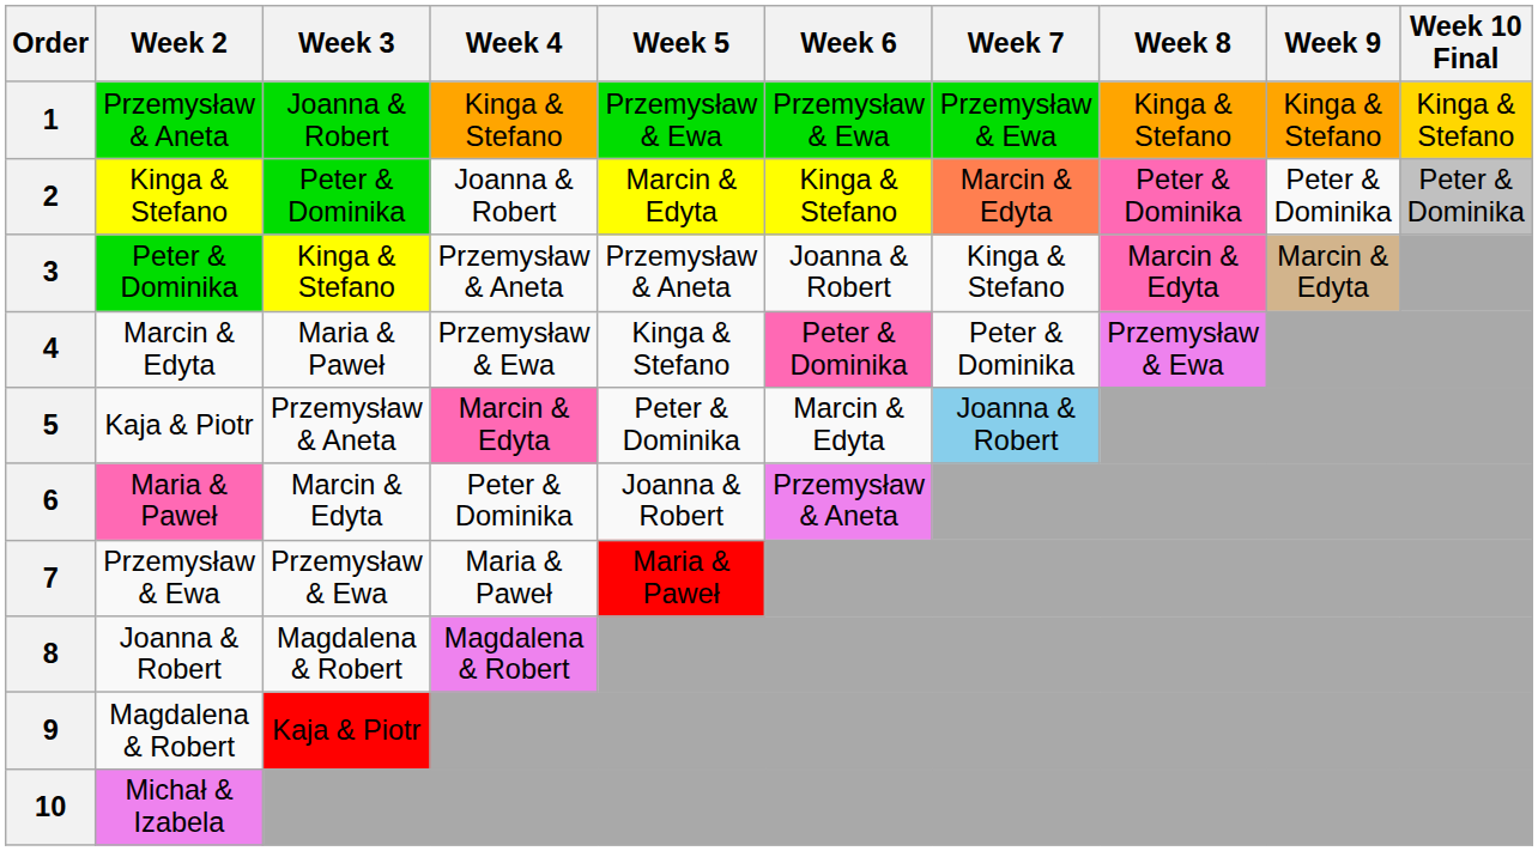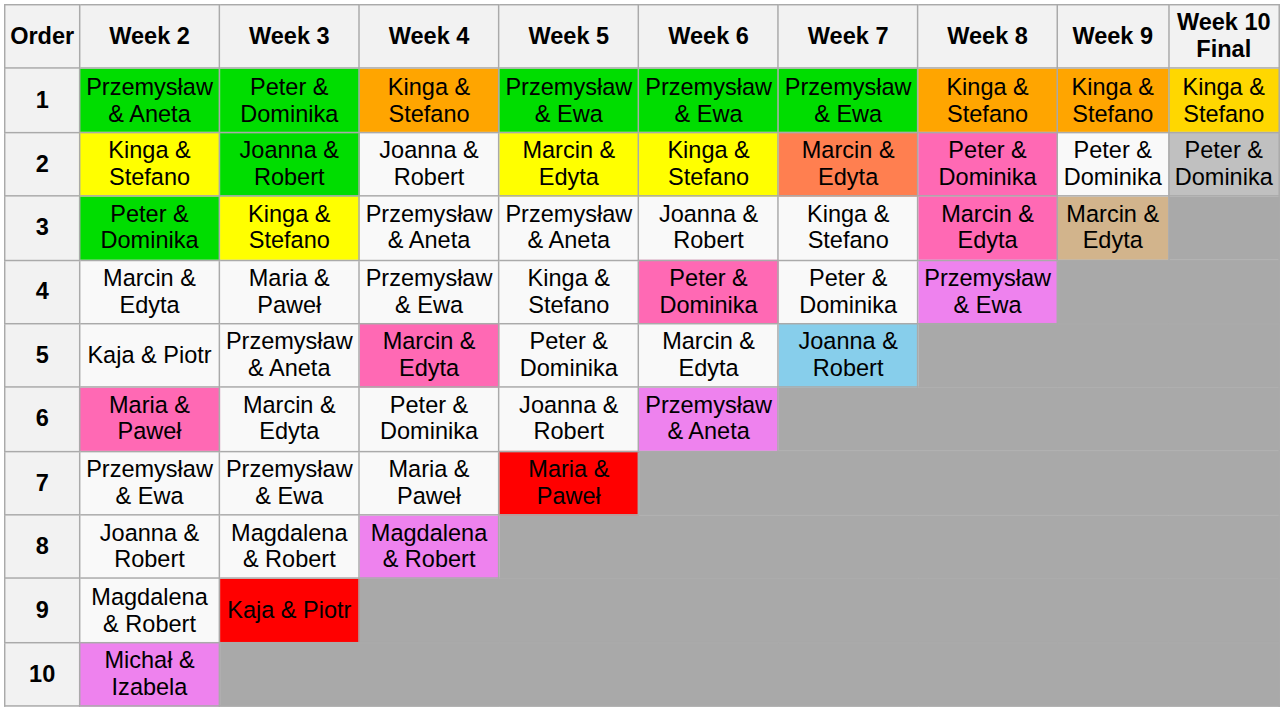1 | Week 3: Joanna & Robert -> Peter & Dominika
2 | Week 3: Peter & Dominika -> Joanna & Robert
